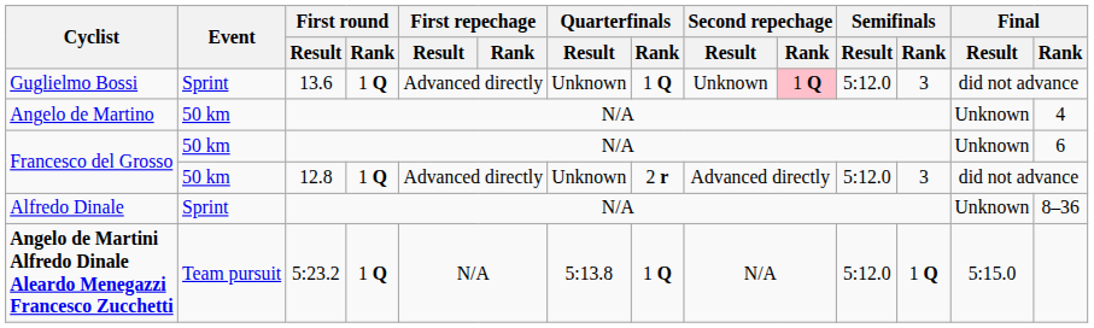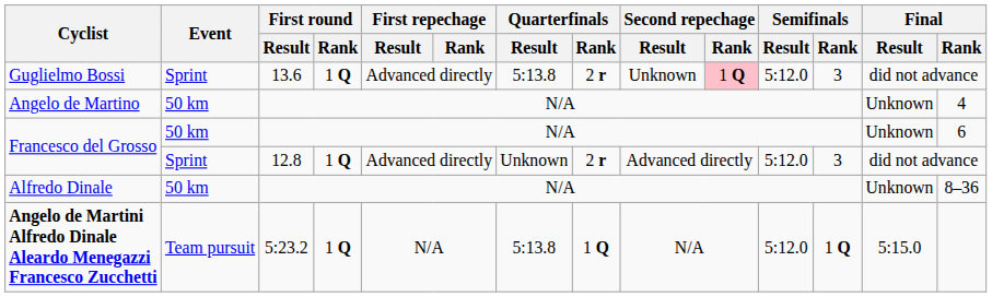Guglielmo Bossi | Quarterfinals / Result: Unknown -> 5:13.8
Guglielmo Bossi | Quarterfinals / Rank: 1 Q -> 2 r
Francesco del Grosso / 12.8 | Event: 50 km -> Sprint
Alfredo Dinale | Event: Sprint -> 50 km
